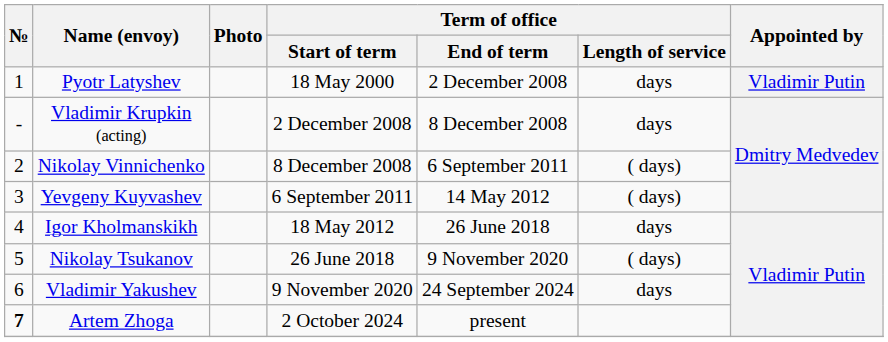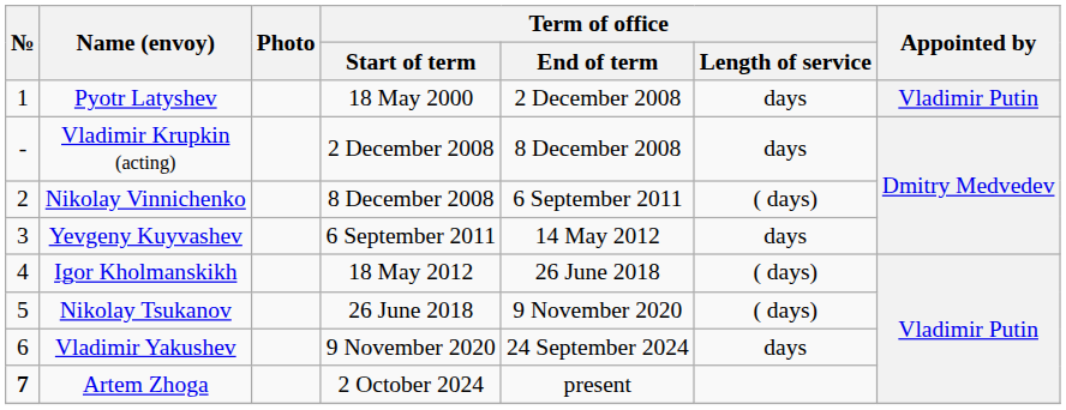Yevgeny Kuyvashev | Term of office / Length of service: ( days) -> days
Igor Kholmanskikh | Term of office / Length of service: days -> ( days)
